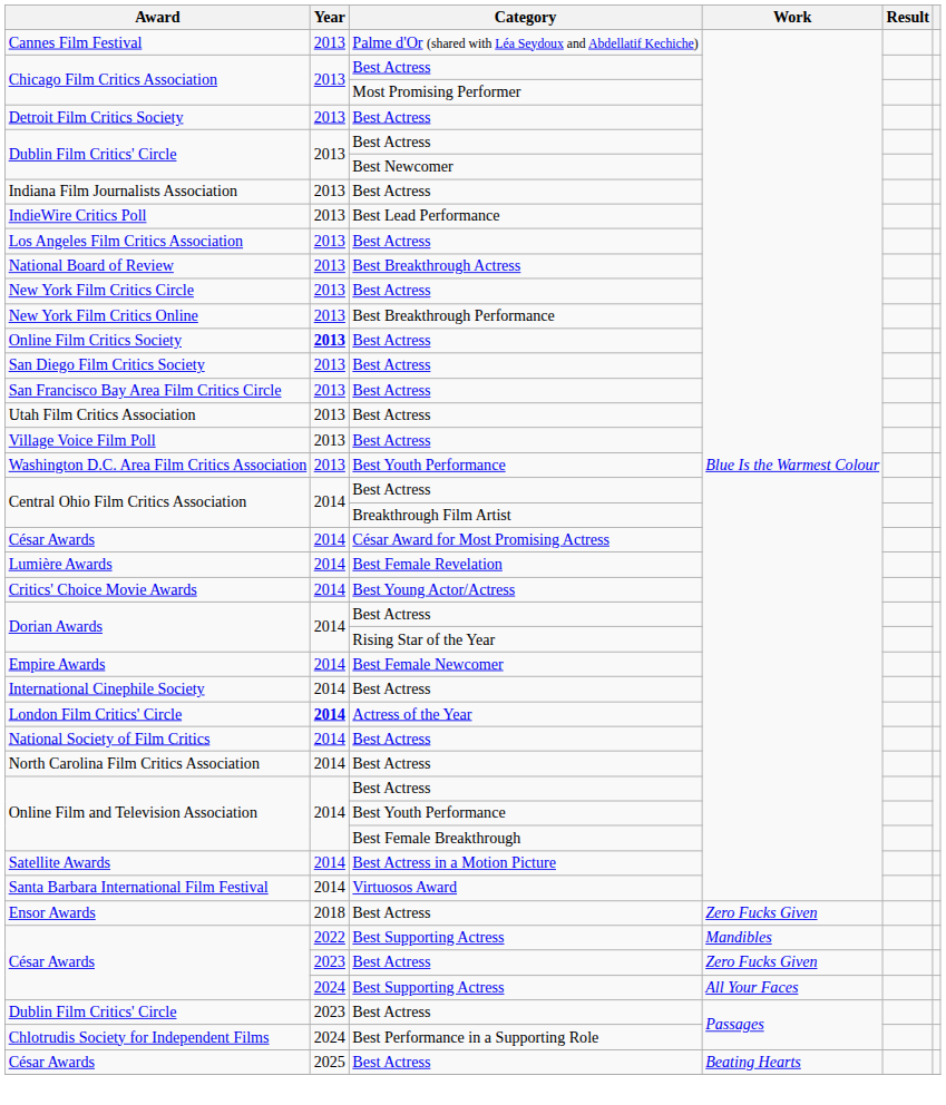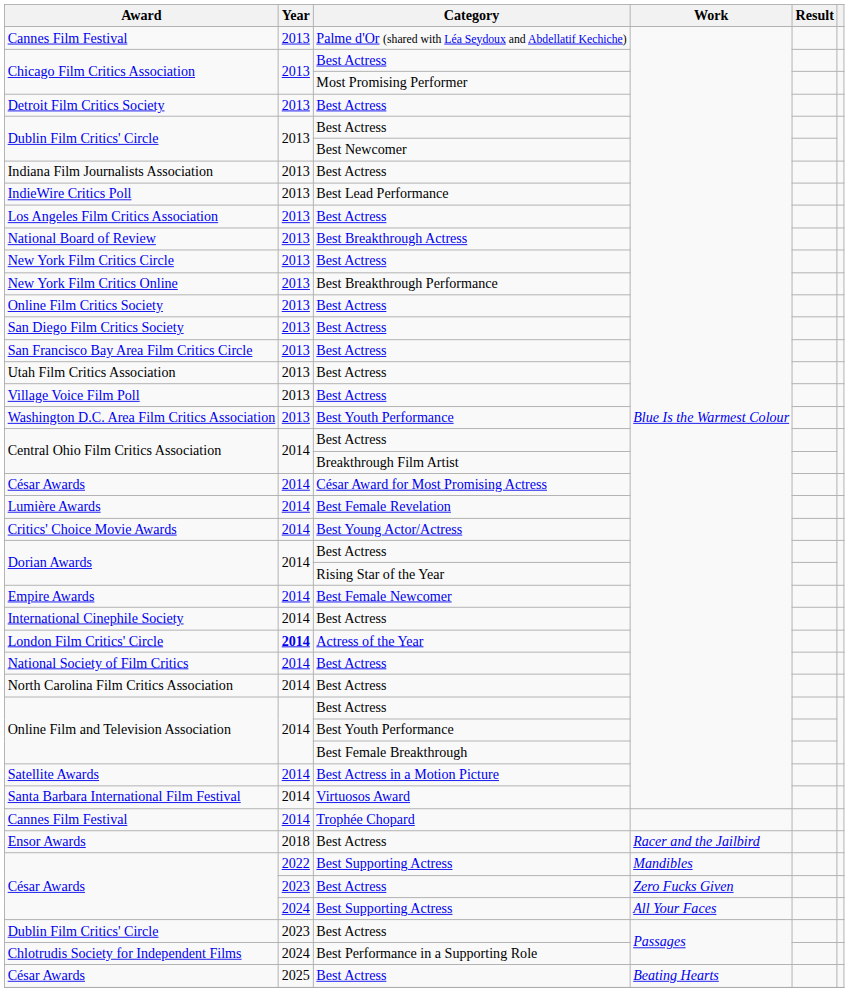Online Film Critics Society | Year: bold -> normal
+ row: Cannes Film Festival | 2014 | Trophée Chopard
Ensor Awards | Work: Zero Fucks Given -> Racer and the Jailbird
